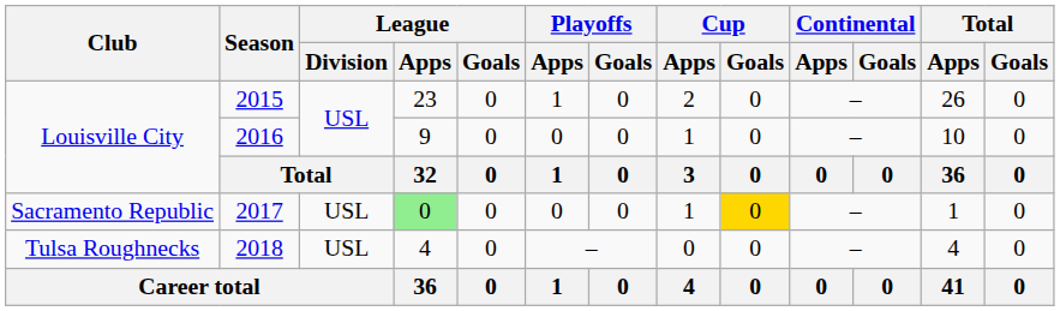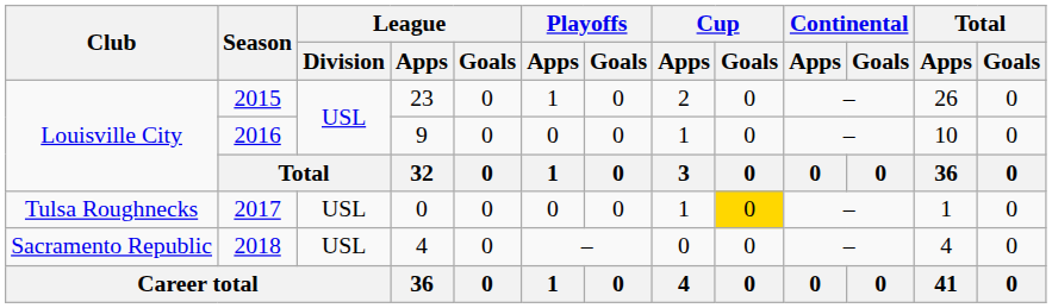2017 | Club: Sacramento Republic -> Tulsa Roughnecks
2017 | League / Apps: lightgreen background -> no background
2018 | Club: Tulsa Roughnecks -> Sacramento Republic
